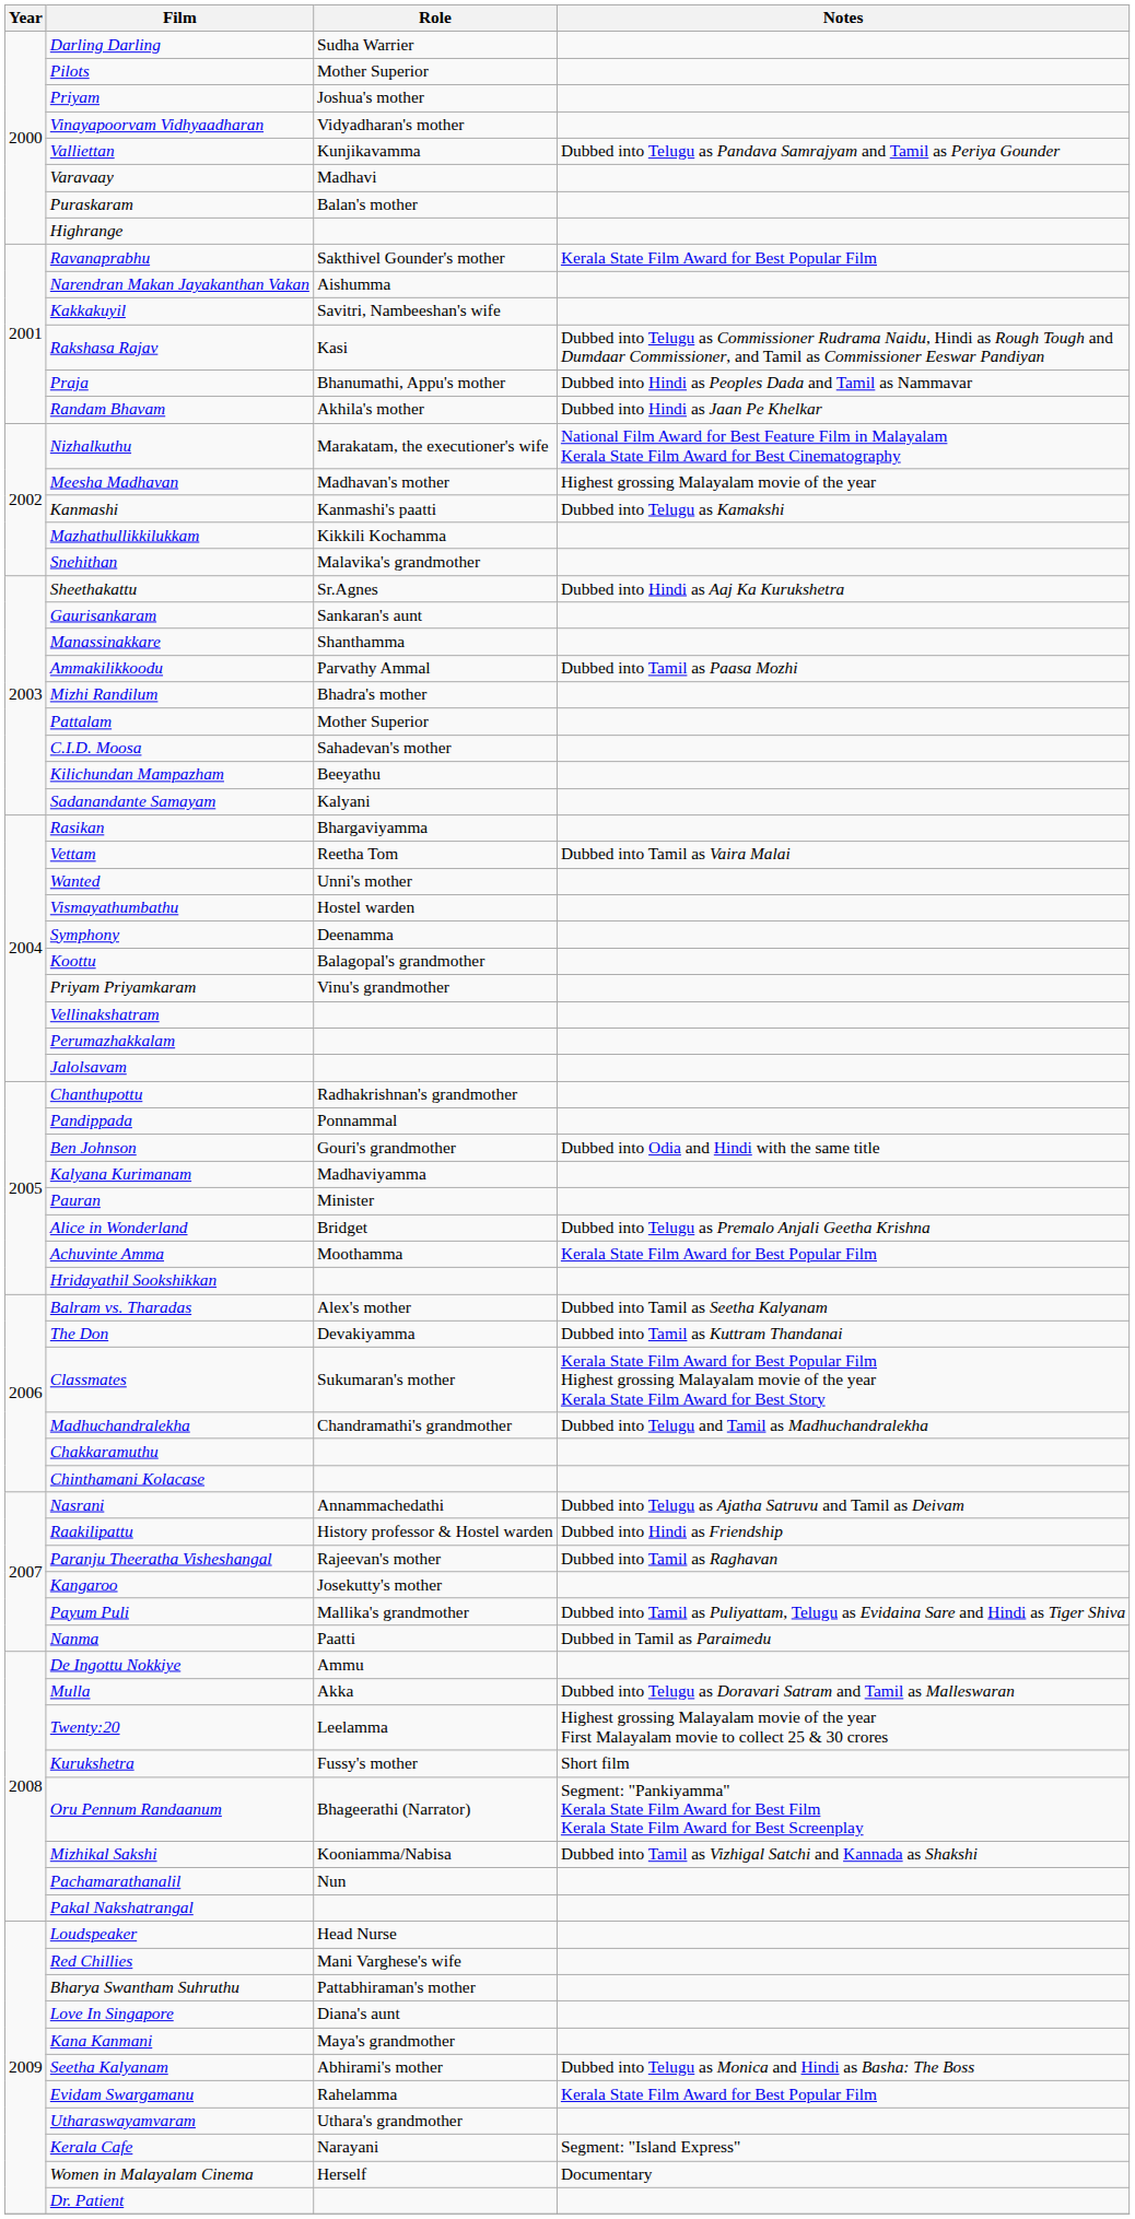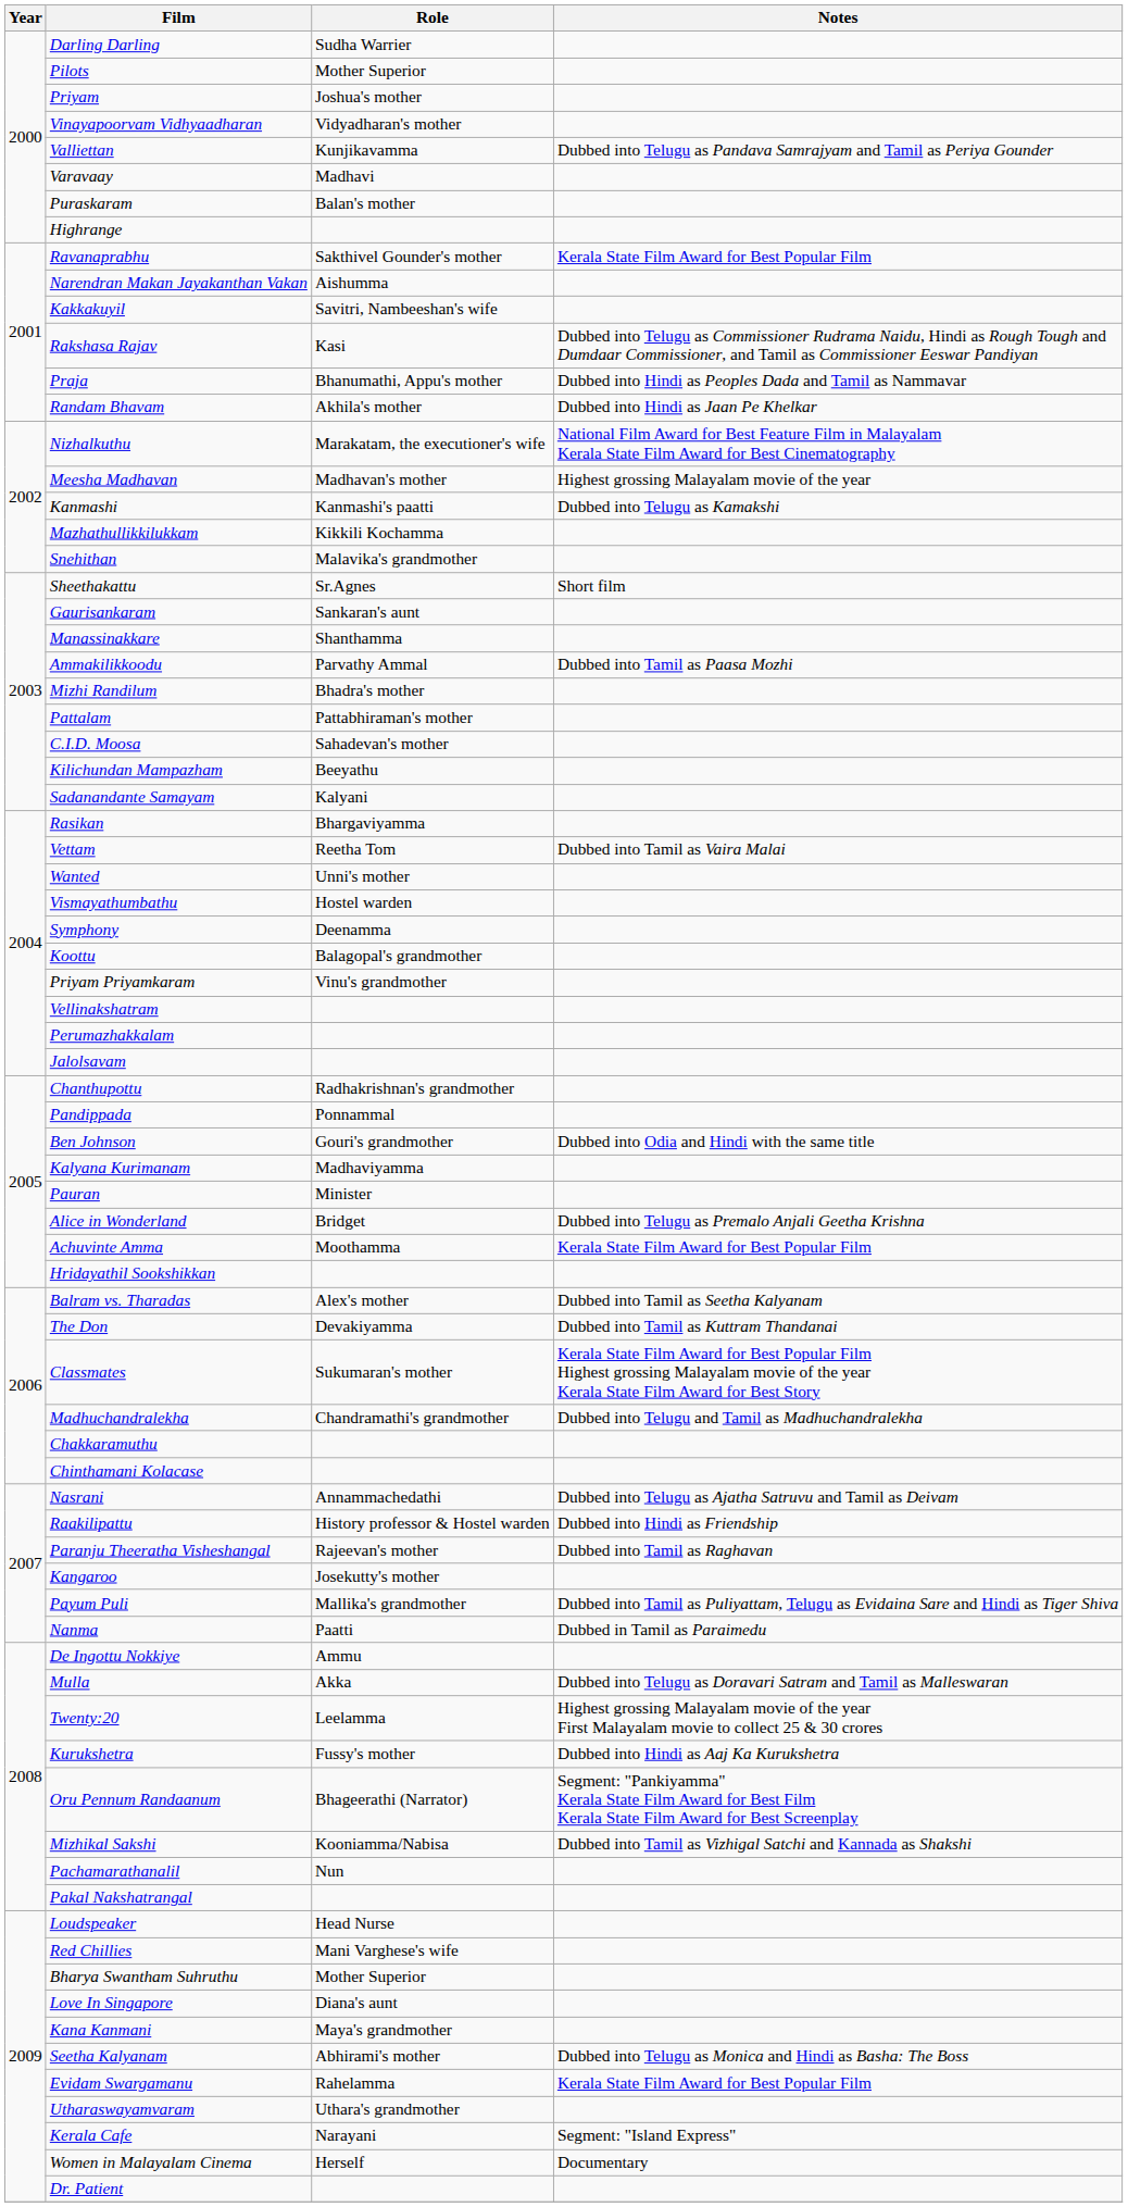Sheethakattu | Notes: Dubbed into Hindi as Aaj Ka Kurukshetra -> Short film
Pattalam | Role: Mother Superior -> Pattabhiraman's mother
Kurukshetra | Notes: Short film -> Dubbed into Hindi as Aaj Ka Kurukshetra
Bharya Swantham Suhruthu | Role: Pattabhiraman's mother -> Mother Superior
